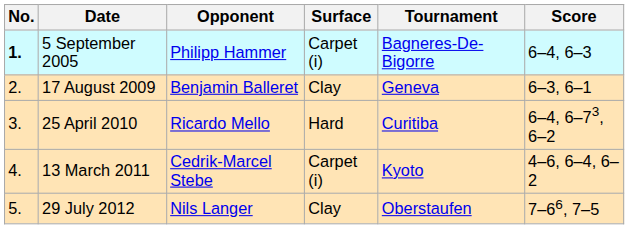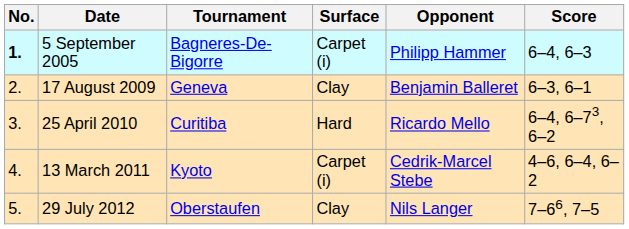columns swapped: Tournament <-> Opponent
